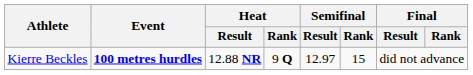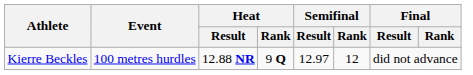Kierre Beckles | Event: bold -> normal
Kierre Beckles | Semifinal / Rank: 15 -> 12
